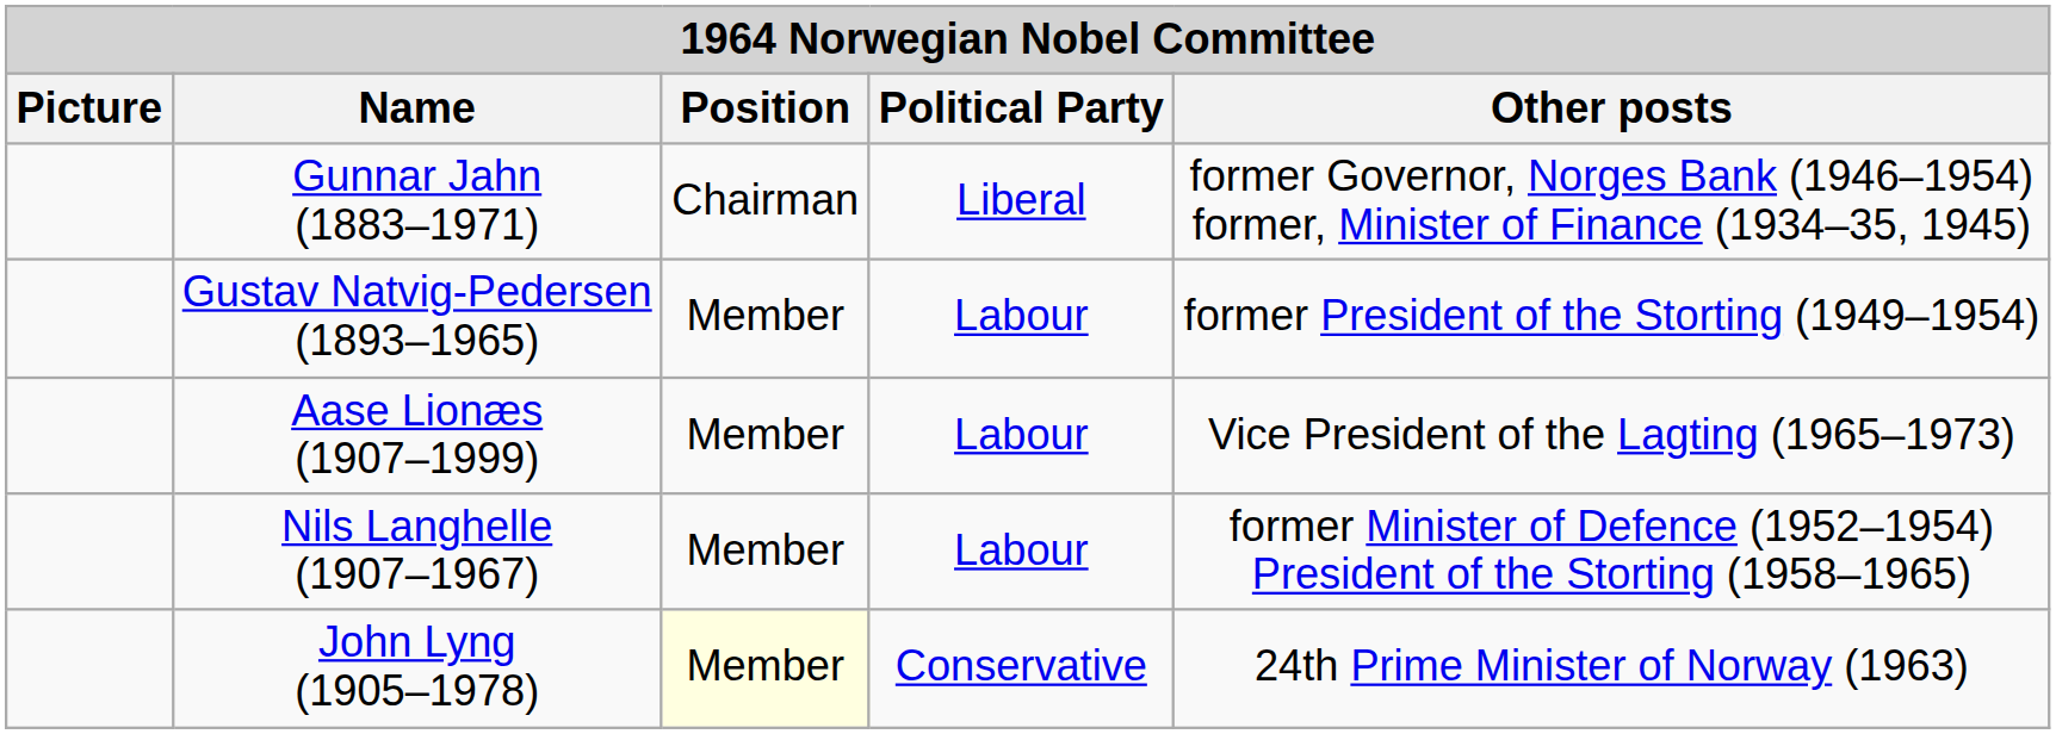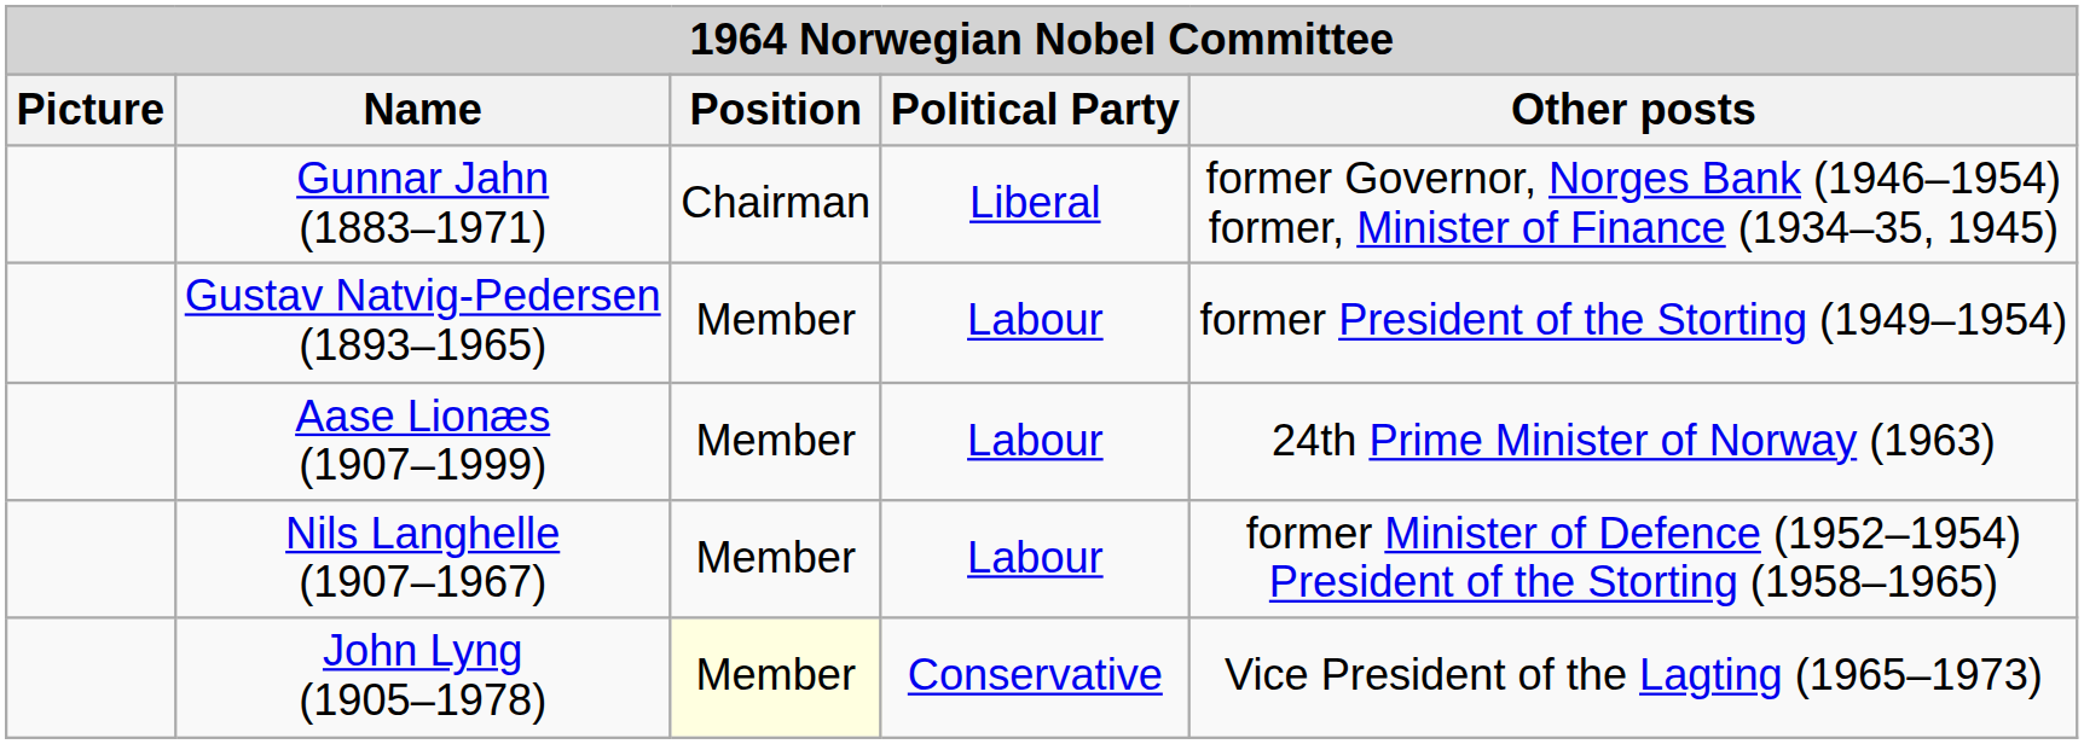Aase Lionæs (1907–1999) | Other posts: Vice President of the Lagting (1965–1973) -> 24th Prime Minister of Norway (1963)
John Lyng (1905–1978) | Other posts: 24th Prime Minister of Norway (1963) -> Vice President of the Lagting (1965–1973)
